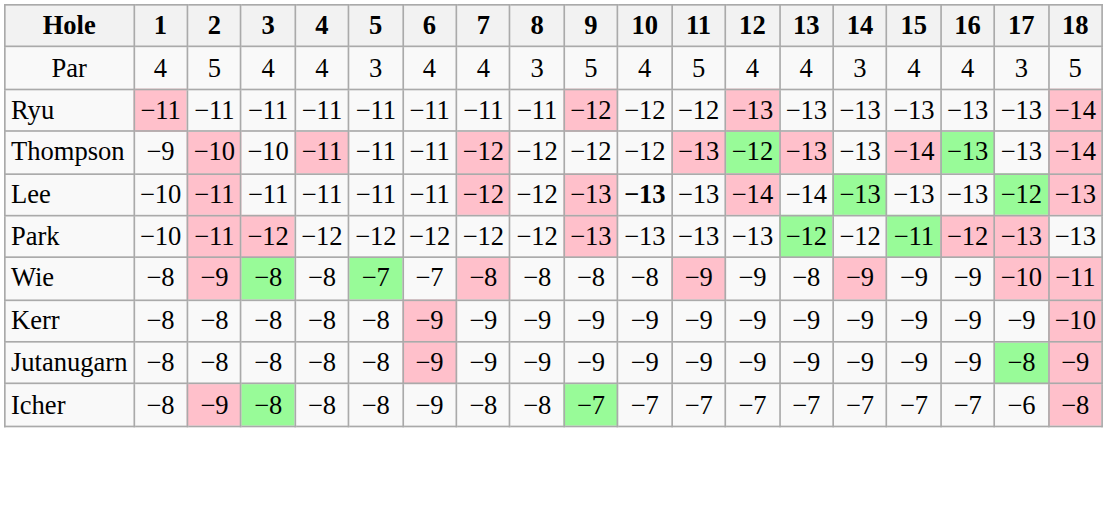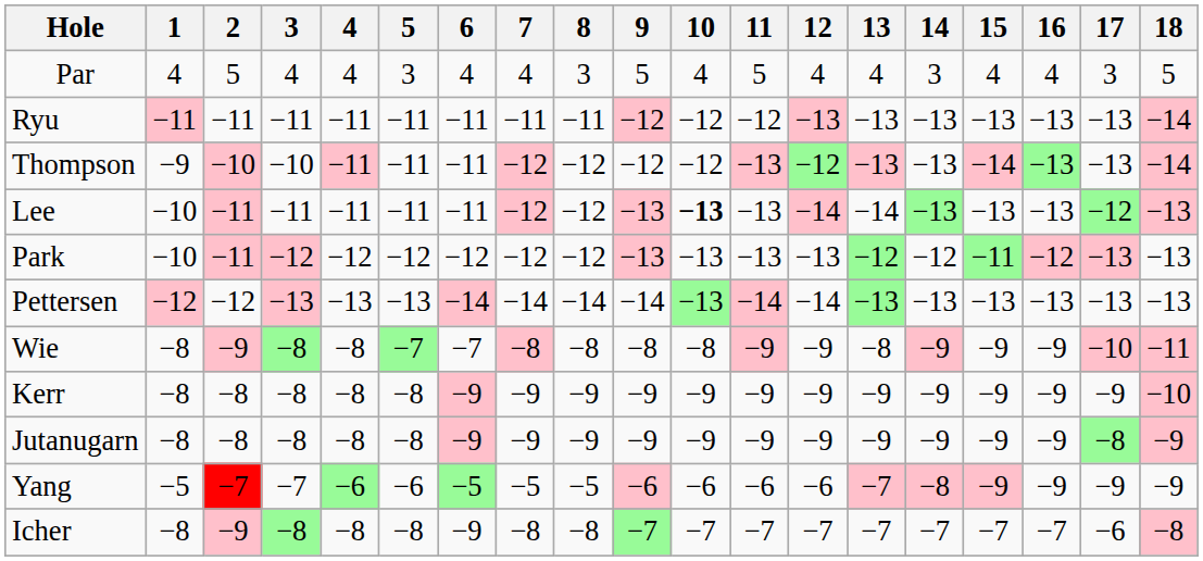+ row: Pettersen | −12 | −12 | −13 | −13 | −13 | −14 | −14 | −14 | −14 | −13 | −14 | −14 | −13 | −13 | −13 | −13 | −13 | −13
+ row: Yang | −5 | −7 | −7 | −6 | −6 | −5 | −5 | −5 | −6 | −6 | −6 | −6 | −7 | −8 | −9 | −9 | −9 | −9
